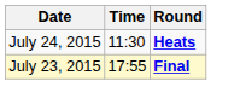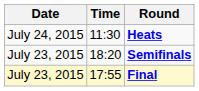+ row: July 23, 2015 | 18:20 | Semifinals
